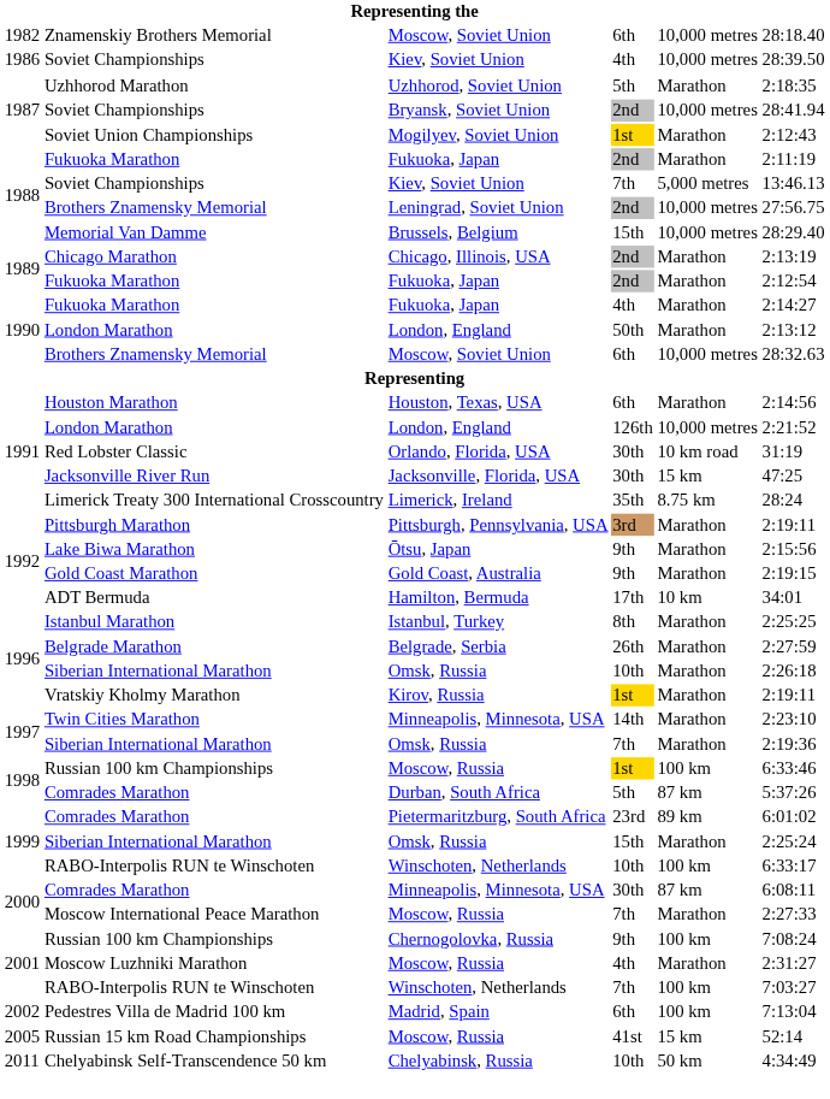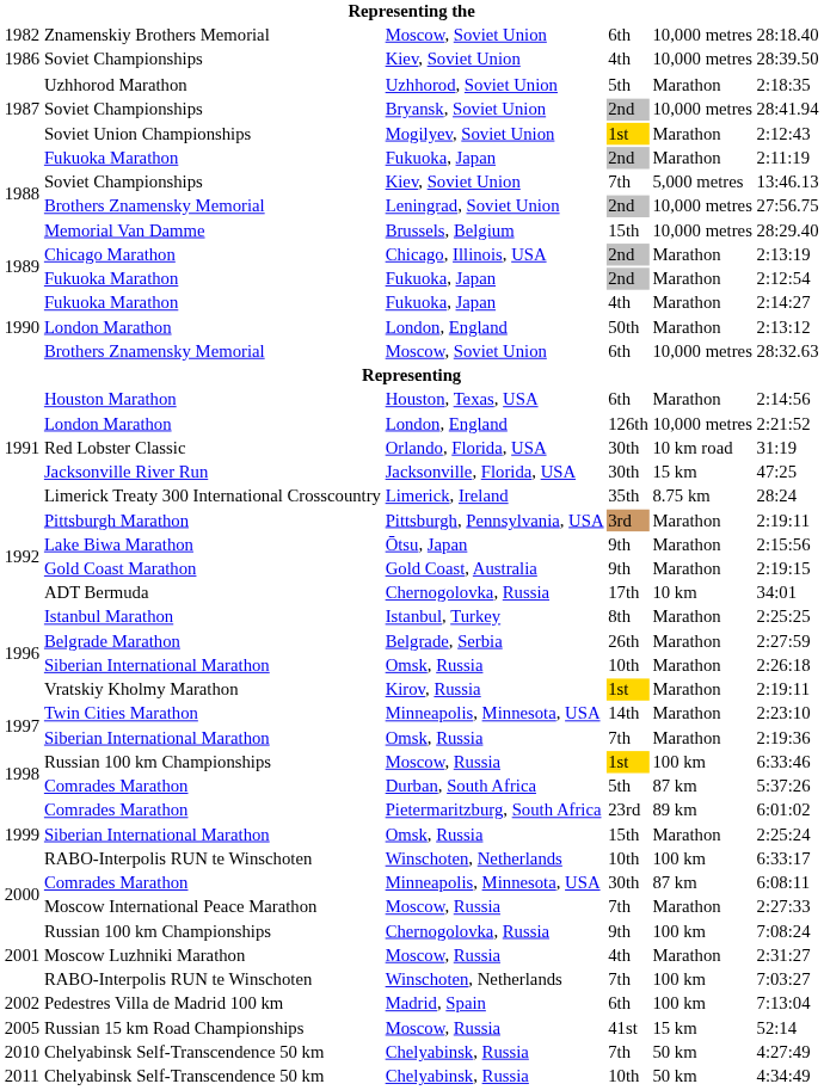ADT Bermuda | column 3: Hamilton, Bermuda -> Chernogolovka, Russia
+ row: 2010 | Chelyabinsk Self-Transcendence 50 km | Chelyabinsk, Russia | 7th | 50 km | 4:27:49
